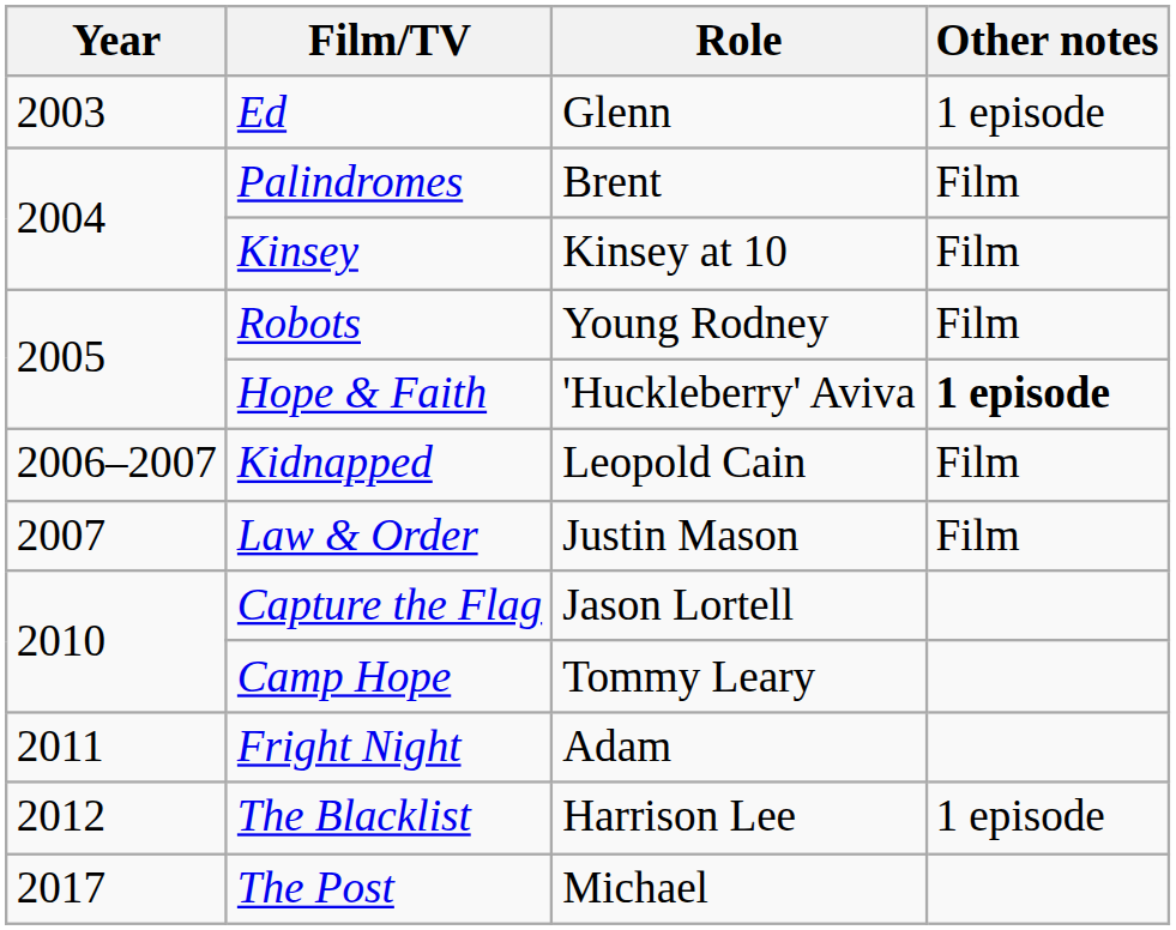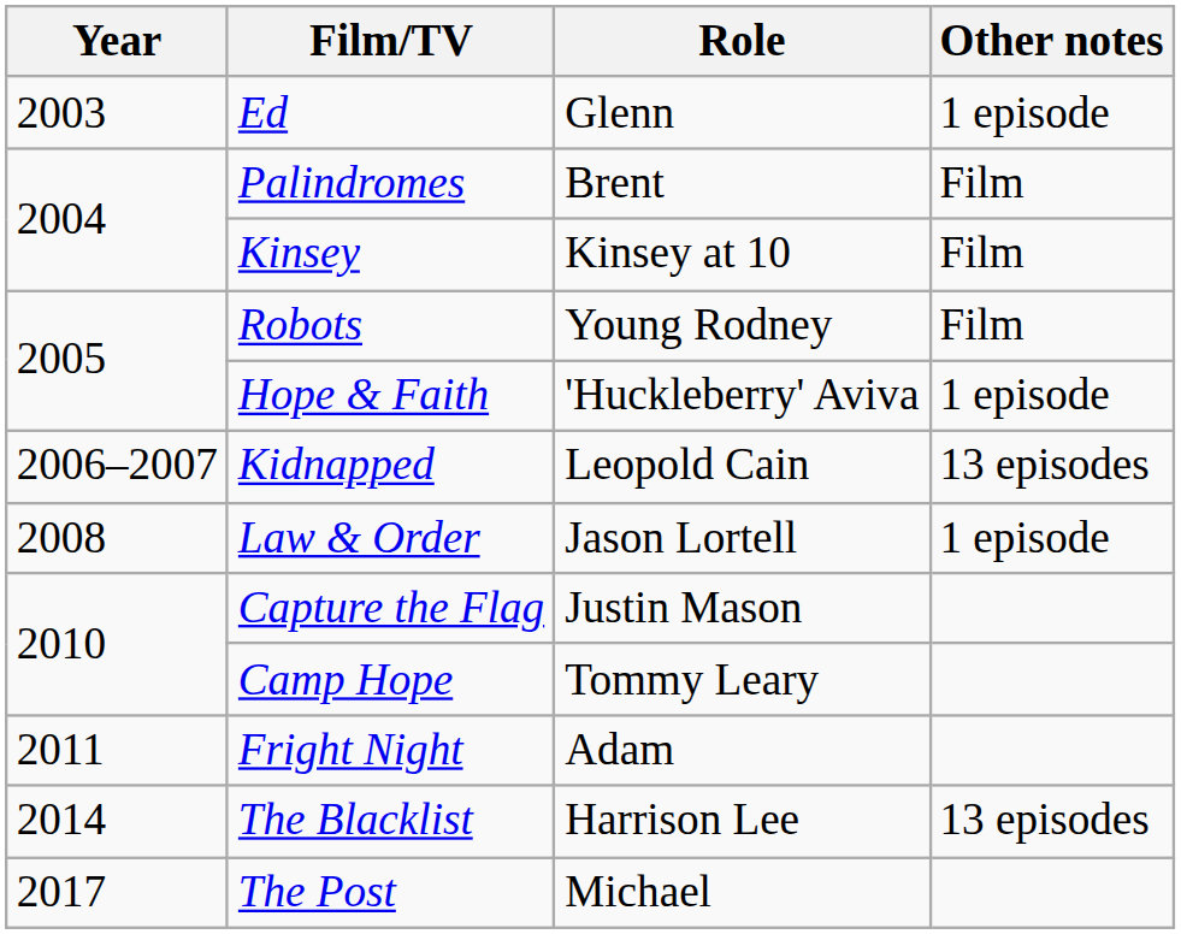Hope & Faith | Other notes: bold -> normal
Kidnapped | Other notes: Film -> 13 episodes
Law & Order | Year: 2007 -> 2008
Law & Order | Role: Justin Mason -> Jason Lortell
Law & Order | Other notes: Film -> 1 episode
Capture the Flag | Role: Jason Lortell -> Justin Mason
The Blacklist | Year: 2012 -> 2014
The Blacklist | Other notes: 1 episode -> 13 episodes
